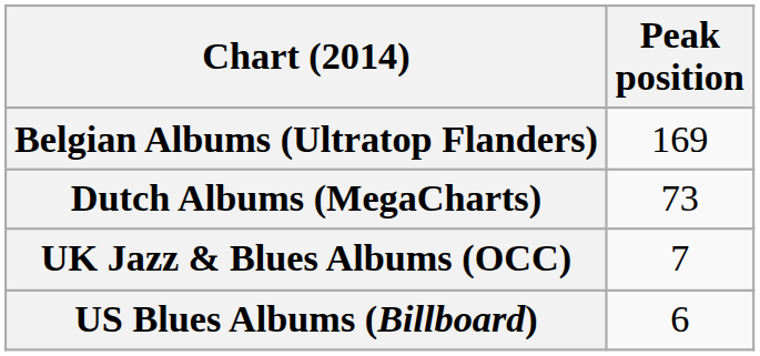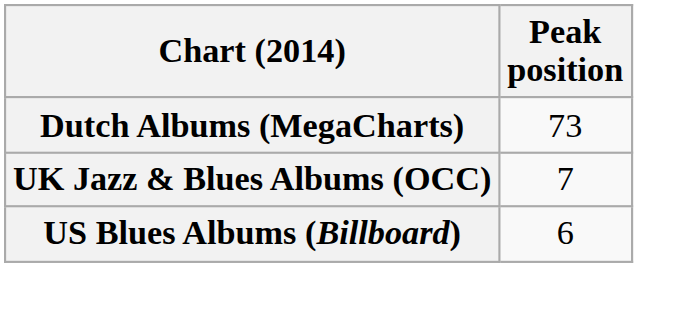- row: Belgian Albums (Ultratop Flanders) | 169
